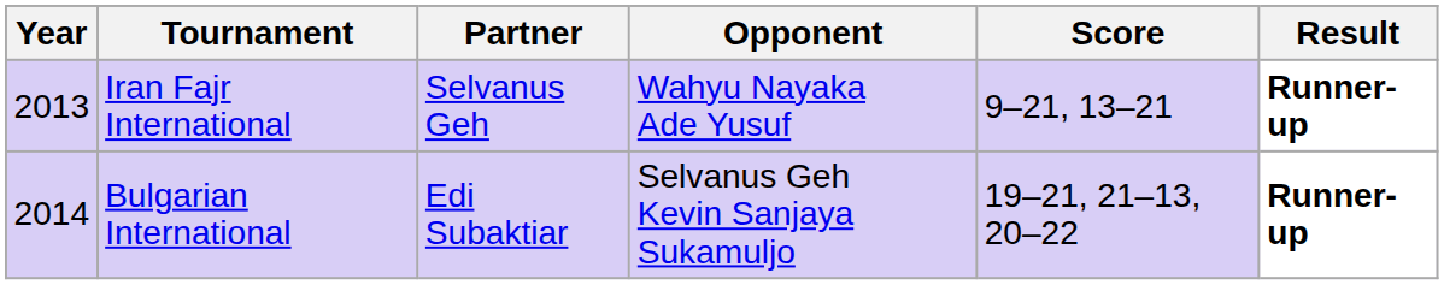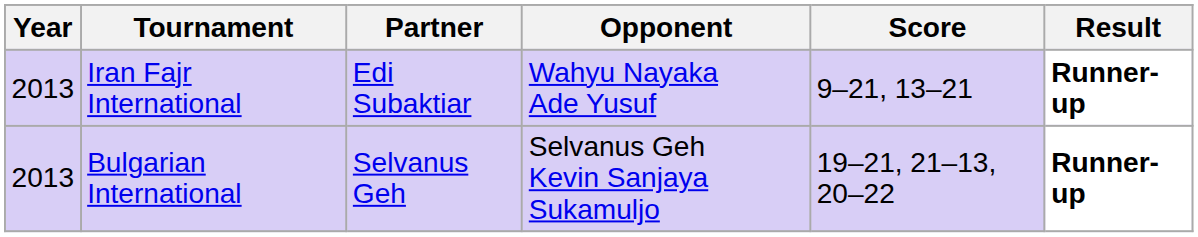Iran Fajr International | Partner: Selvanus Geh -> Edi Subaktiar
Bulgarian International | Year: 2014 -> 2013
Bulgarian International | Partner: Edi Subaktiar -> Selvanus Geh
